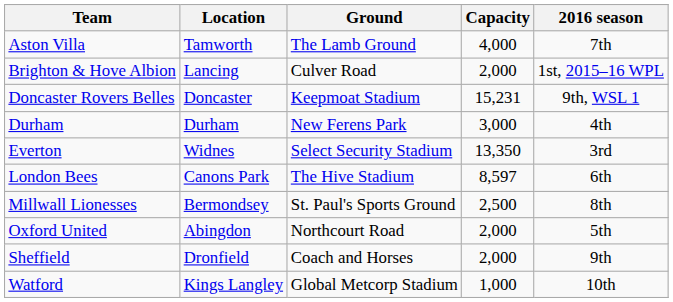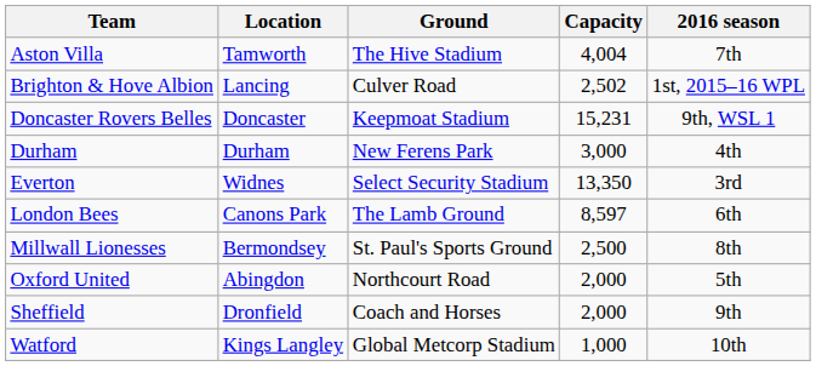Aston Villa | Ground: The Lamb Ground -> The Hive Stadium
Aston Villa | Capacity: 4,000 -> 4,004
Brighton & Hove Albion | Capacity: 2,000 -> 2,502
London Bees | Ground: The Hive Stadium -> The Lamb Ground
